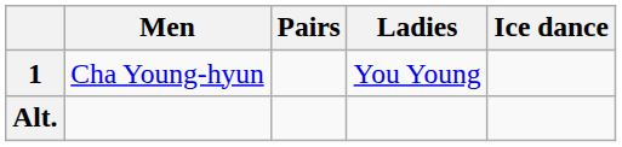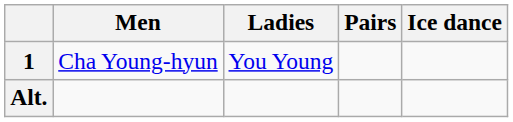columns swapped: Ladies <-> Pairs
